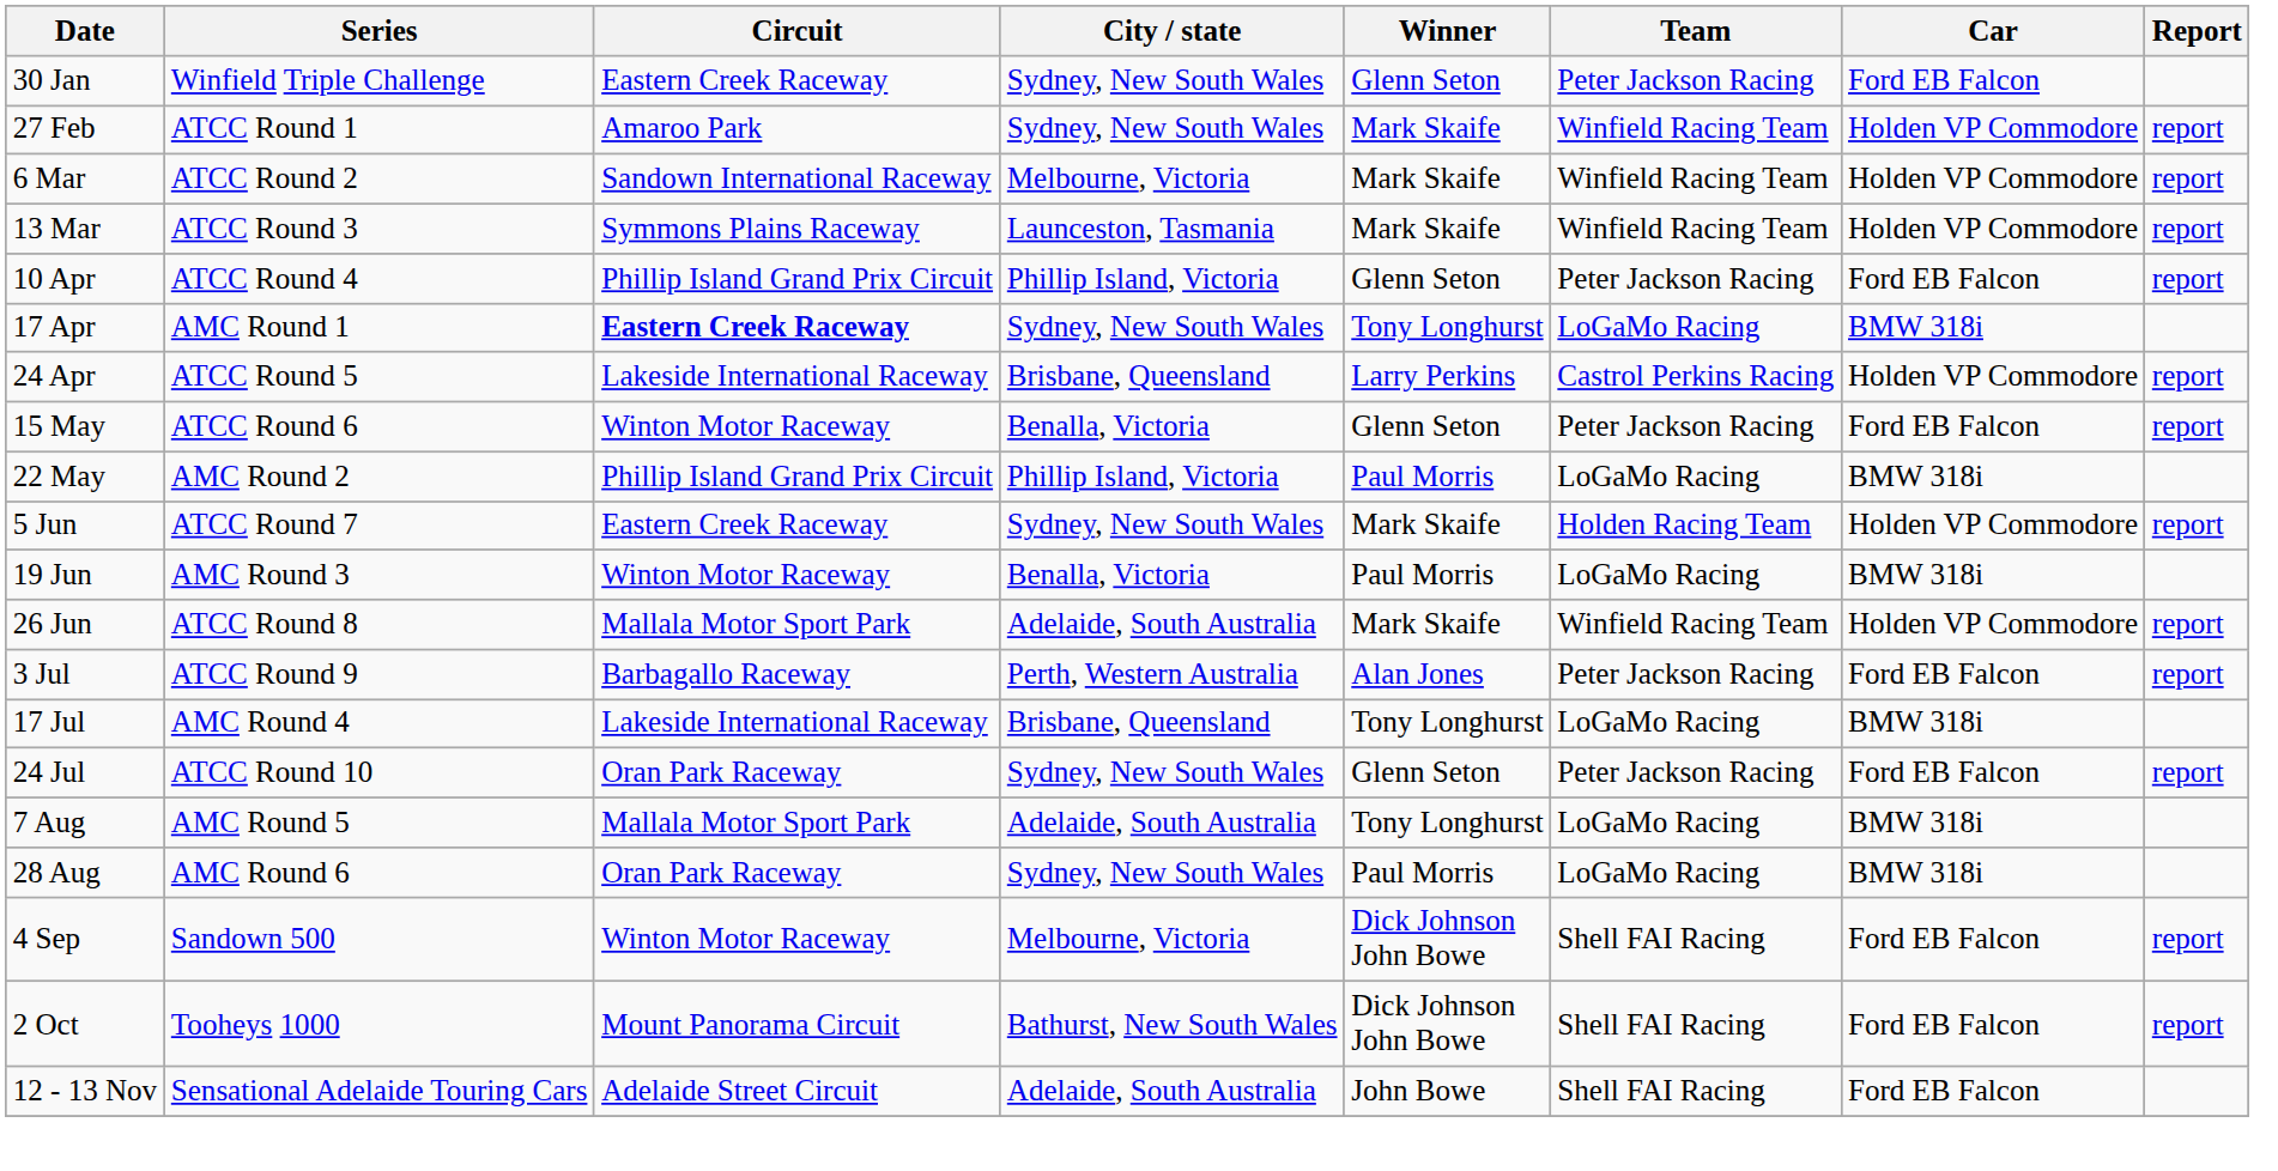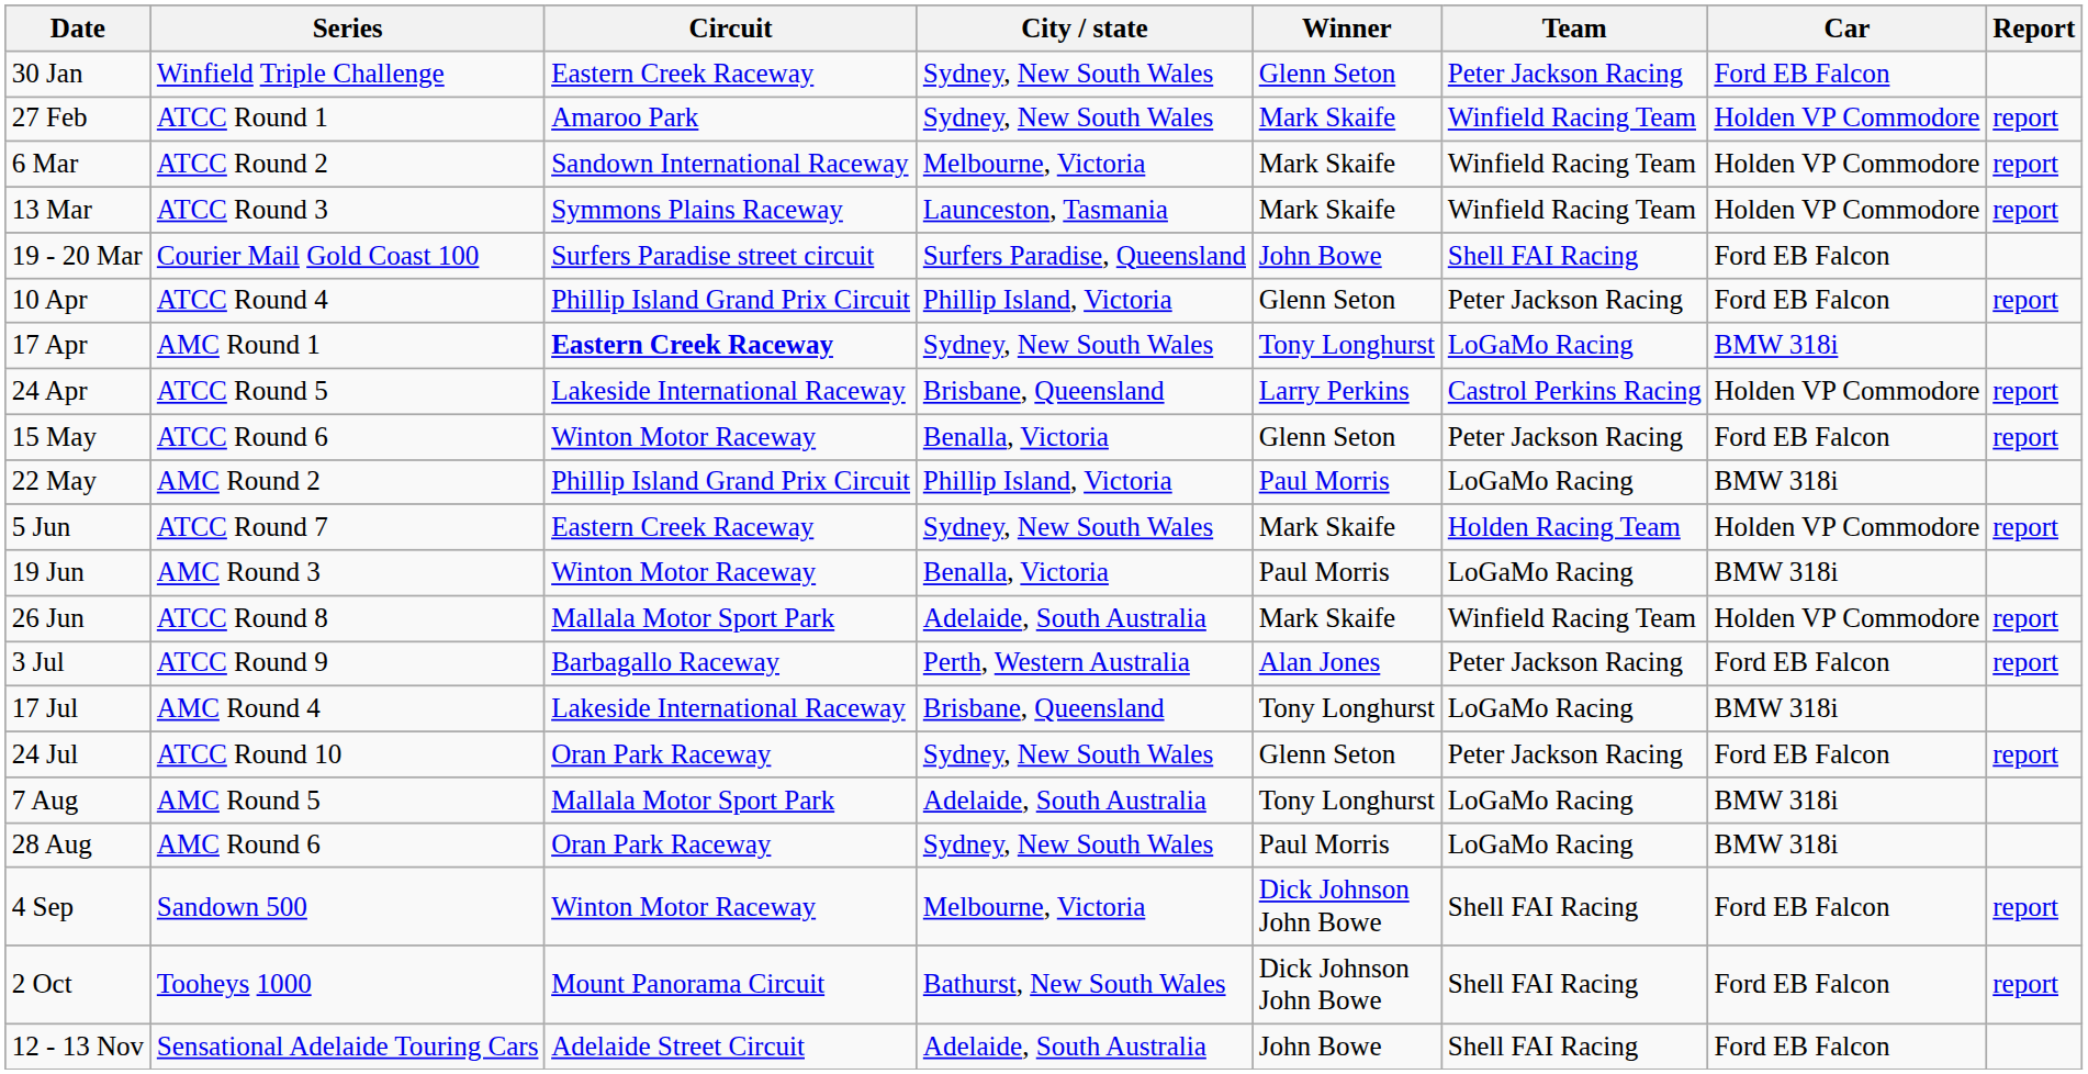+ row: 19 - 20 Mar | Courier Mail Gold Coast 100 | Surfers Paradise street circuit | Surfers Paradise, Queensland | John Bowe | Shell FAI Racing | Ford EB Falcon
